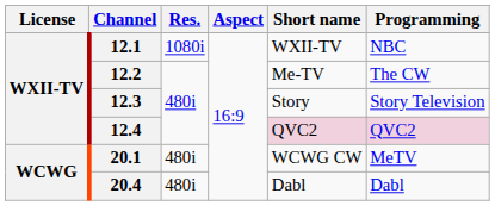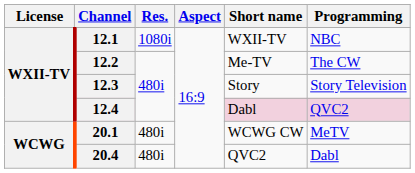12.4 | Short name: QVC2 -> Dabl
20.4 | Short name: Dabl -> QVC2
